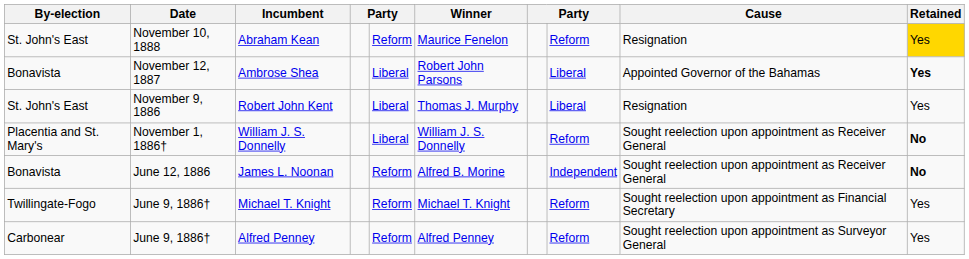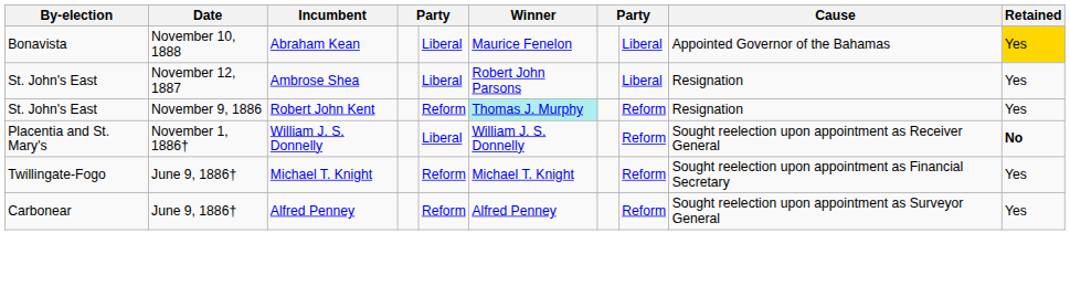Abraham Kean | By-election: St. John's East -> Bonavista
Abraham Kean | column 5: Reform -> Liberal
Abraham Kean | column 8: Reform -> Liberal
Abraham Kean | Cause: Resignation -> Appointed Governor of the Bahamas
Ambrose Shea | By-election: Bonavista -> St. John's East
Ambrose Shea | Cause: Appointed Governor of the Bahamas -> Resignation
Ambrose Shea | Retained: bold -> normal
Robert John Kent | column 5: Liberal -> Reform
Robert John Kent | Winner: no background -> paleturquoise background
Robert John Kent | column 8: Liberal -> Reform
- row: Bonavista | June 12, 1886 | James L. Noonan | Reform | Alfred B. Morine | Independent | Sought reelection upon appointment as Receiver General | No
